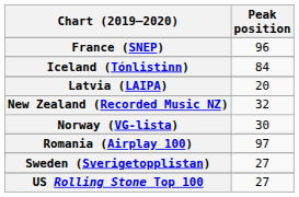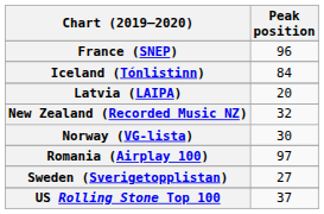US Rolling Stone Top 100 | Peak position: 27 -> 37
